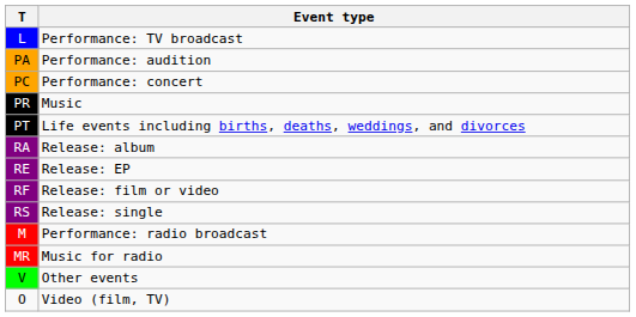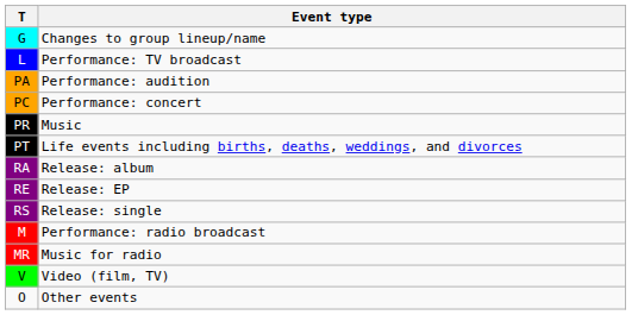+ row: G | Changes to group lineup/name
- row: RF | Release: film or video
V | Event type: Other events -> Video (film, TV)
O | Event type: Video (film, TV) -> Other events
